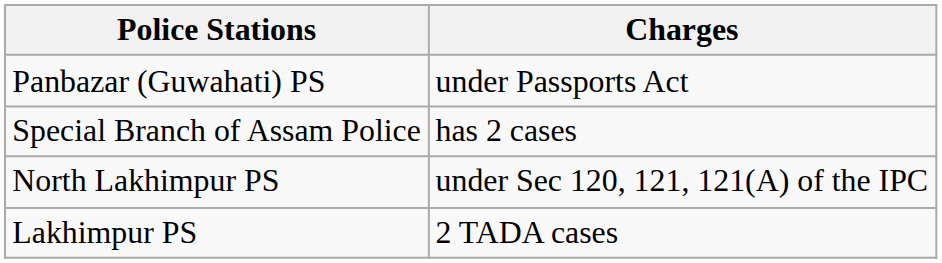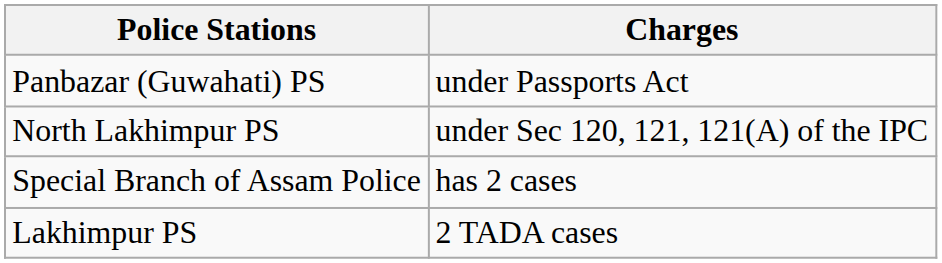rows swapped: North Lakhimpur PS <-> Special Branch of Assam Police
